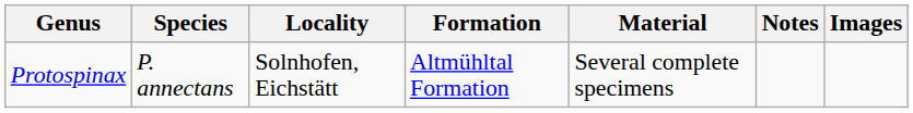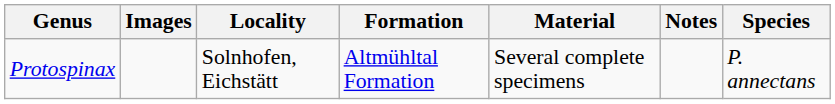columns swapped: Species <-> Images
